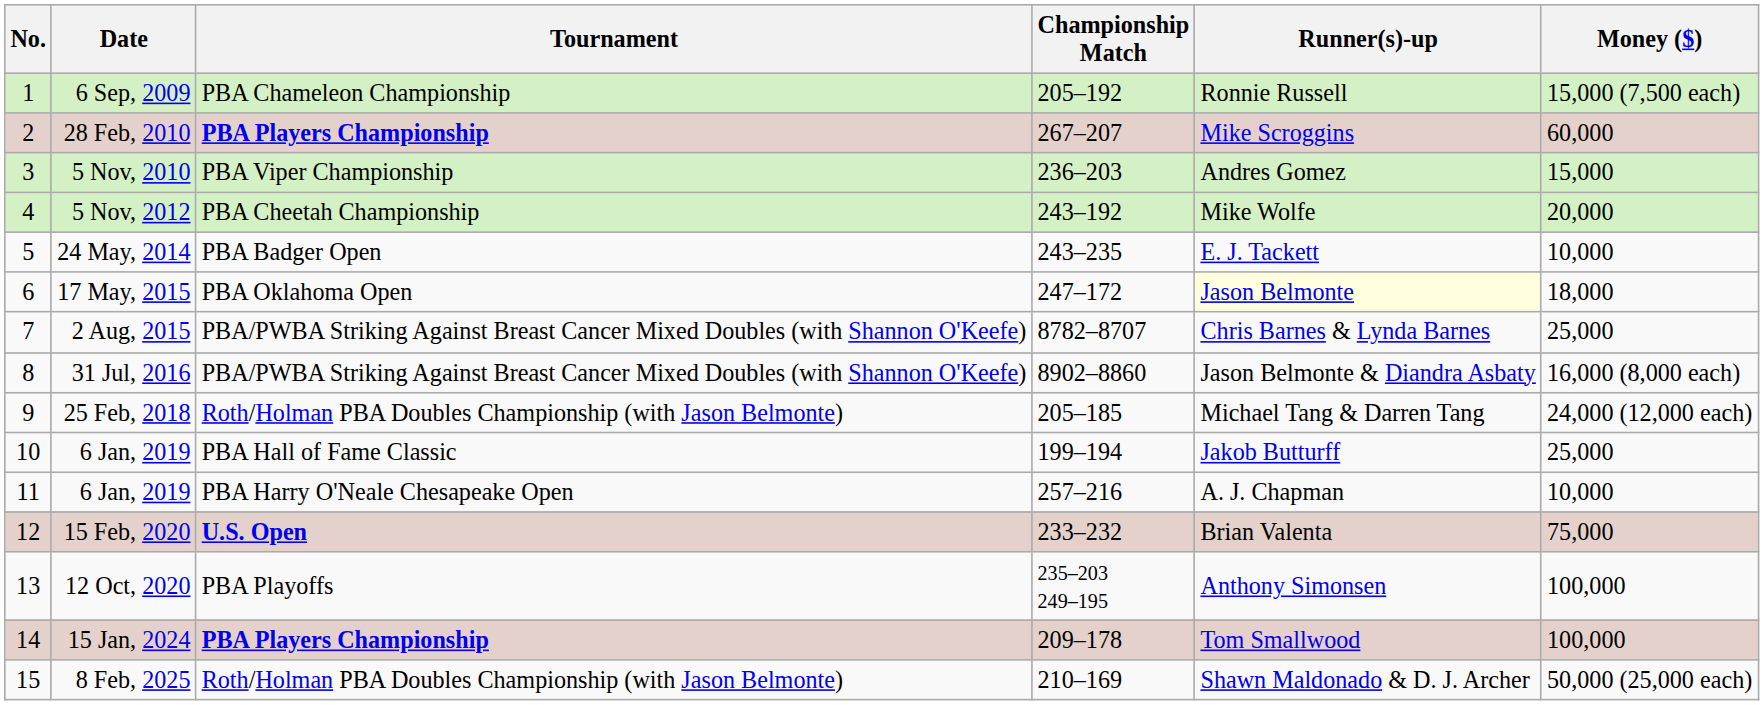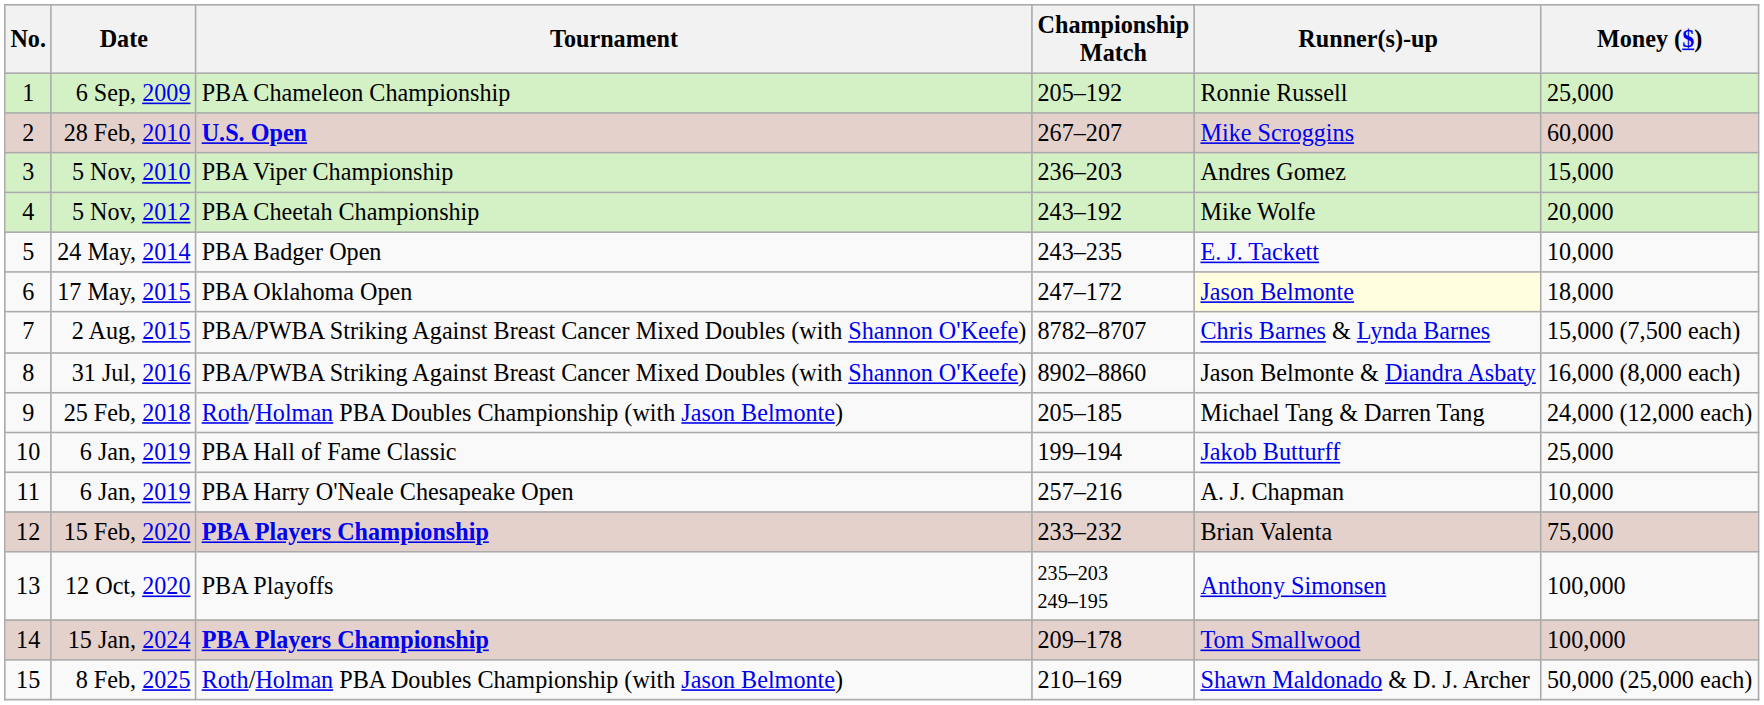6 Sep, 2009 | Money ($): 15,000 (7,500 each) -> 25,000
28 Feb, 2010 | Tournament: PBA Players Championship -> U.S. Open
2 Aug, 2015 | Money ($): 25,000 -> 15,000 (7,500 each)
15 Feb, 2020 | Tournament: U.S. Open -> PBA Players Championship
